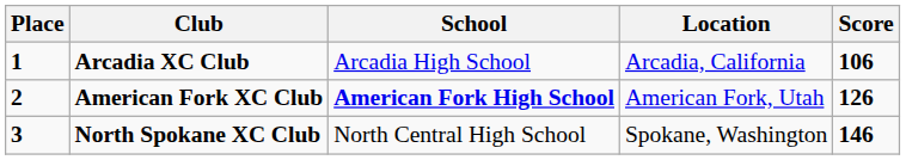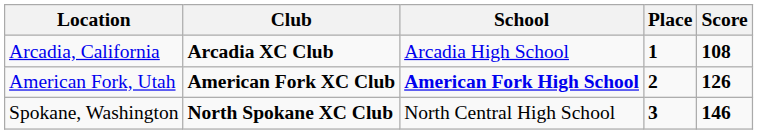columns swapped: Place <-> Location
Arcadia XC Club | Score: 106 -> 108
